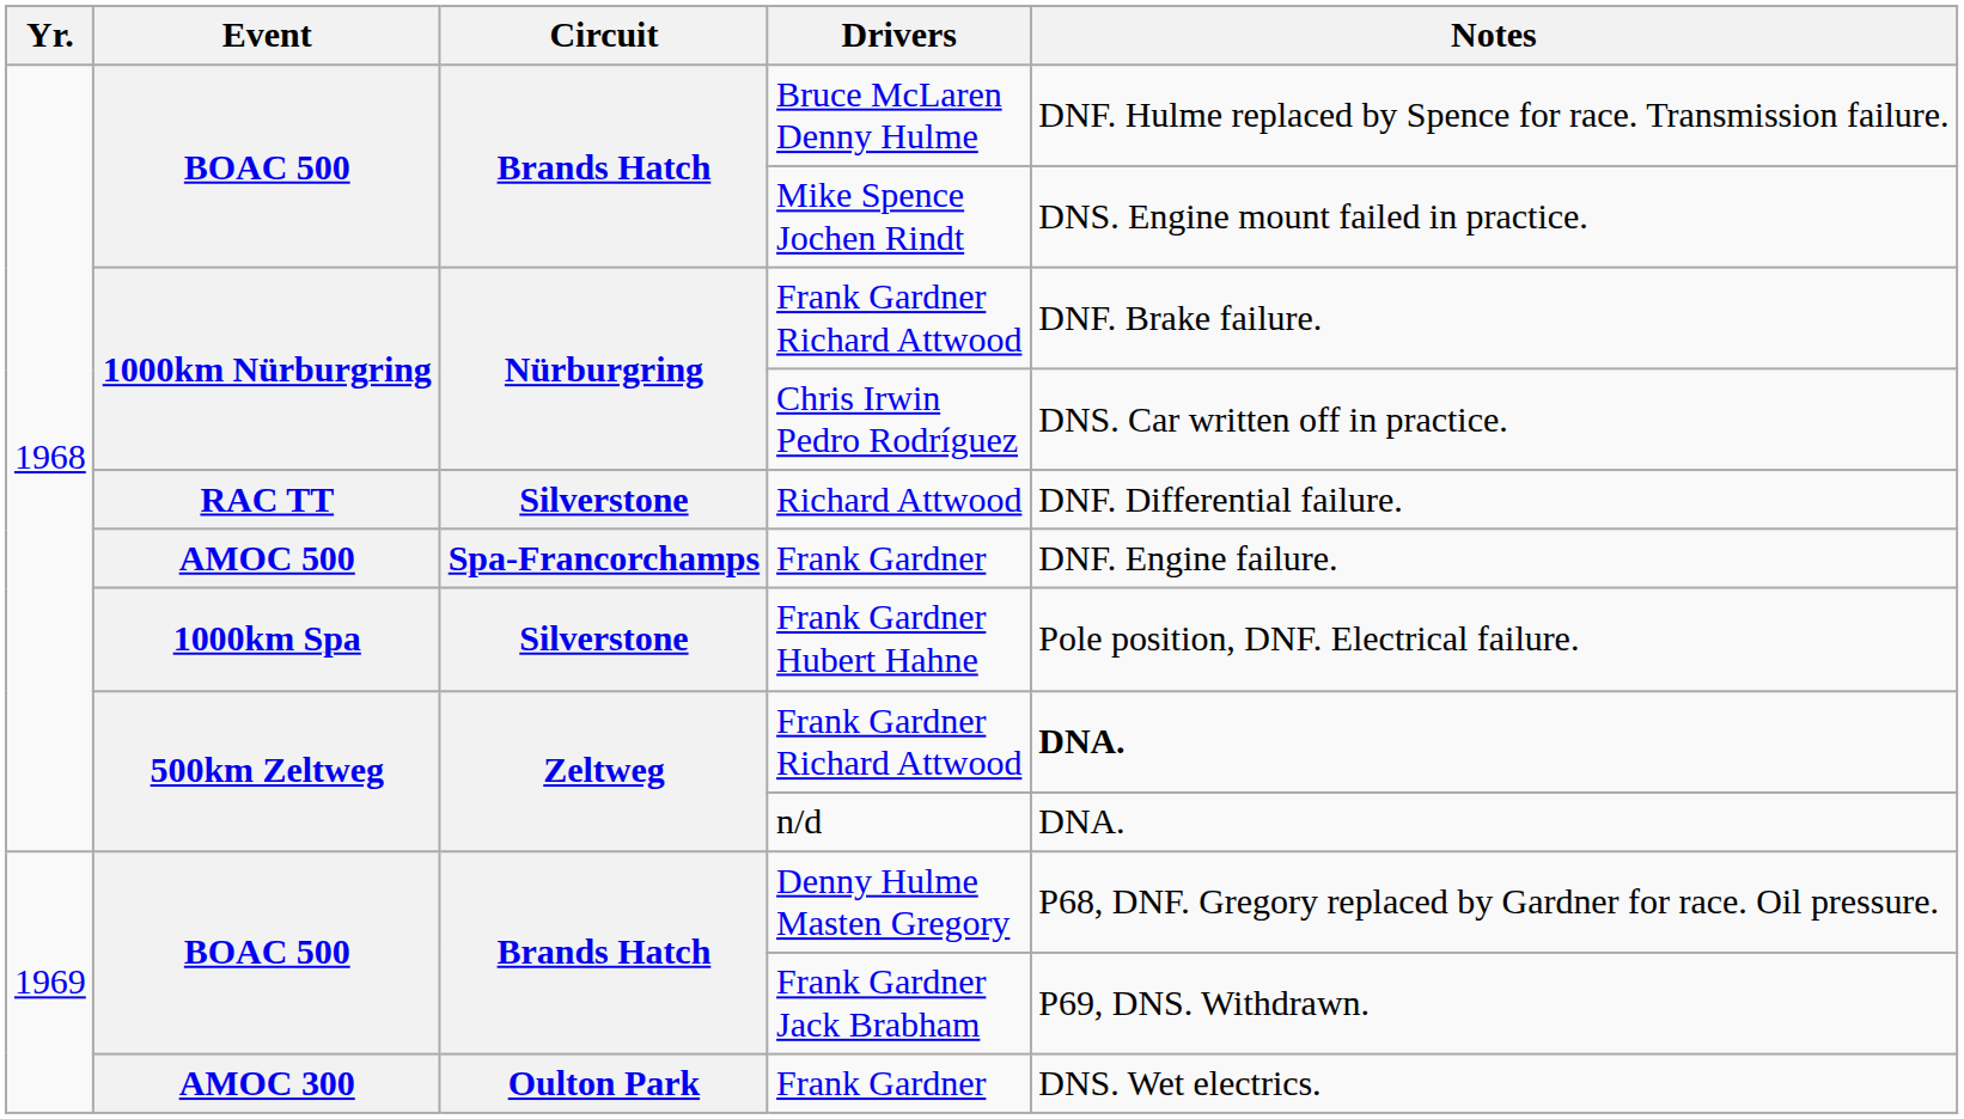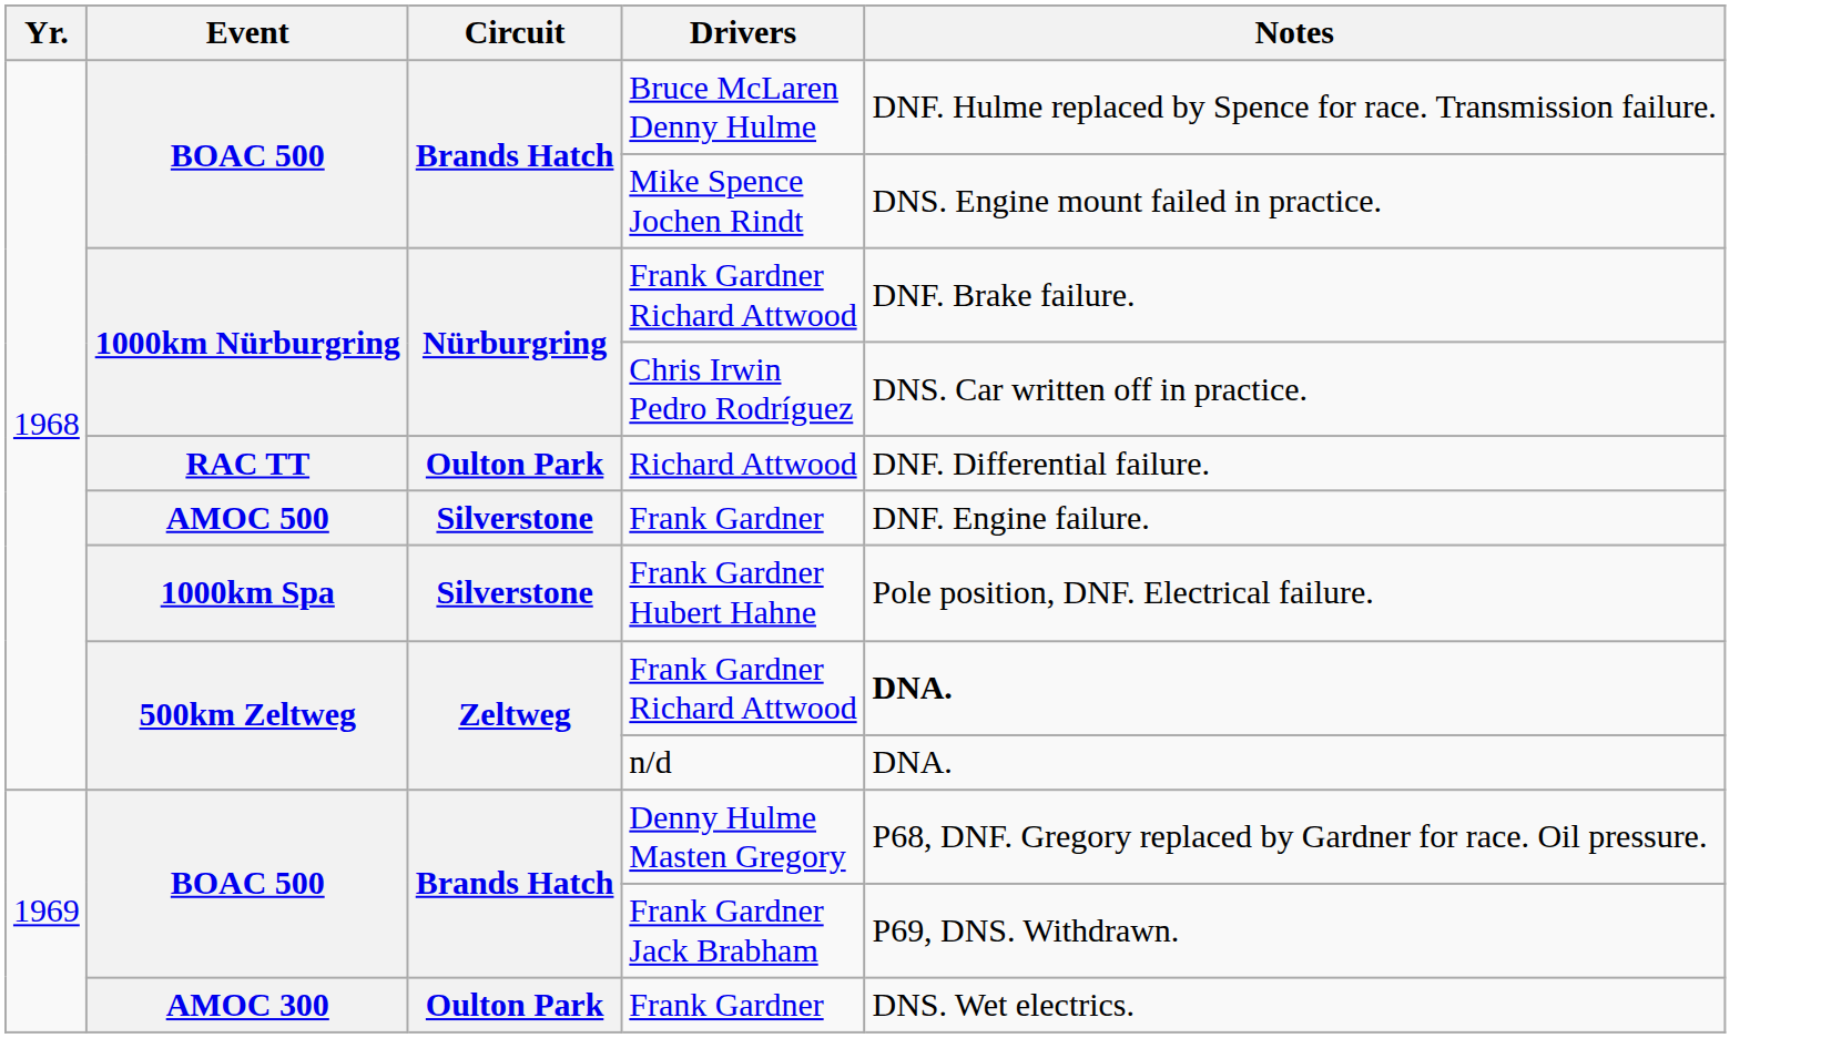Richard Attwood | Circuit: Silverstone -> Oulton Park
AMOC 500 / Frank Gardner | Circuit: Spa-Francorchamps -> Silverstone
